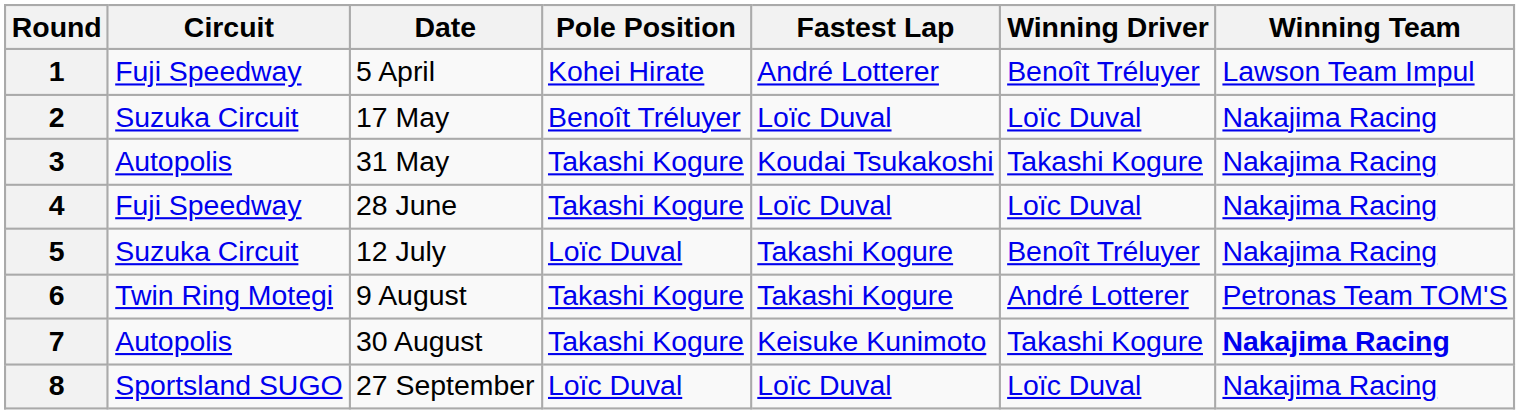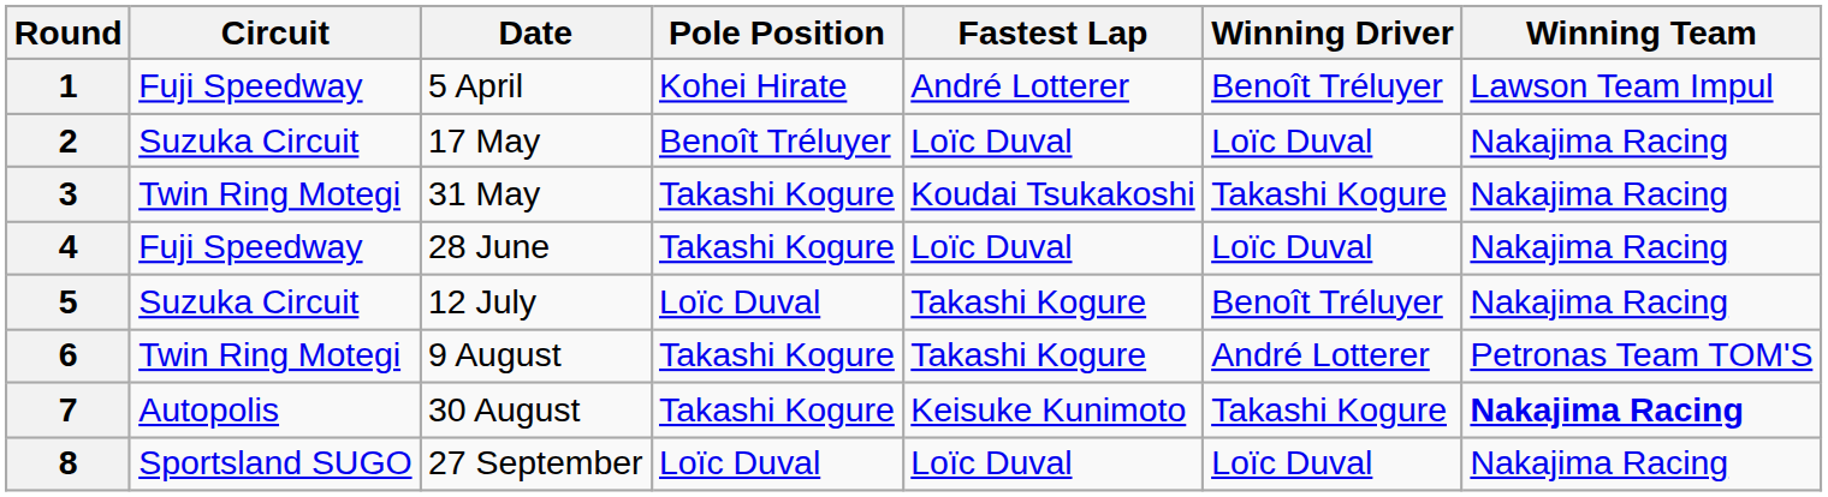3 | Circuit: Autopolis -> Twin Ring Motegi
